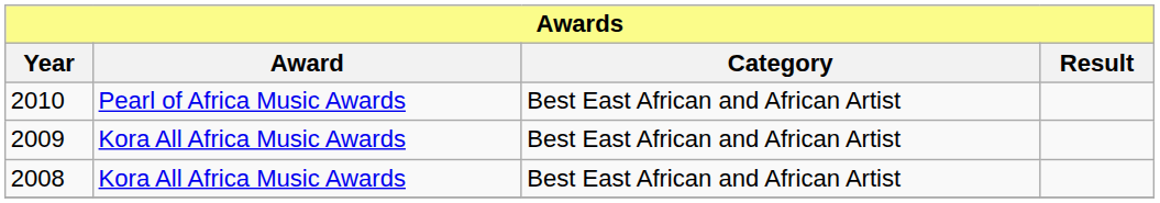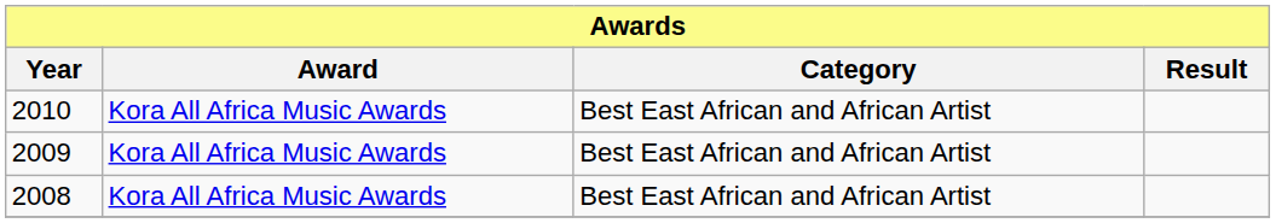2010 | Award: Pearl of Africa Music Awards -> Kora All Africa Music Awards
